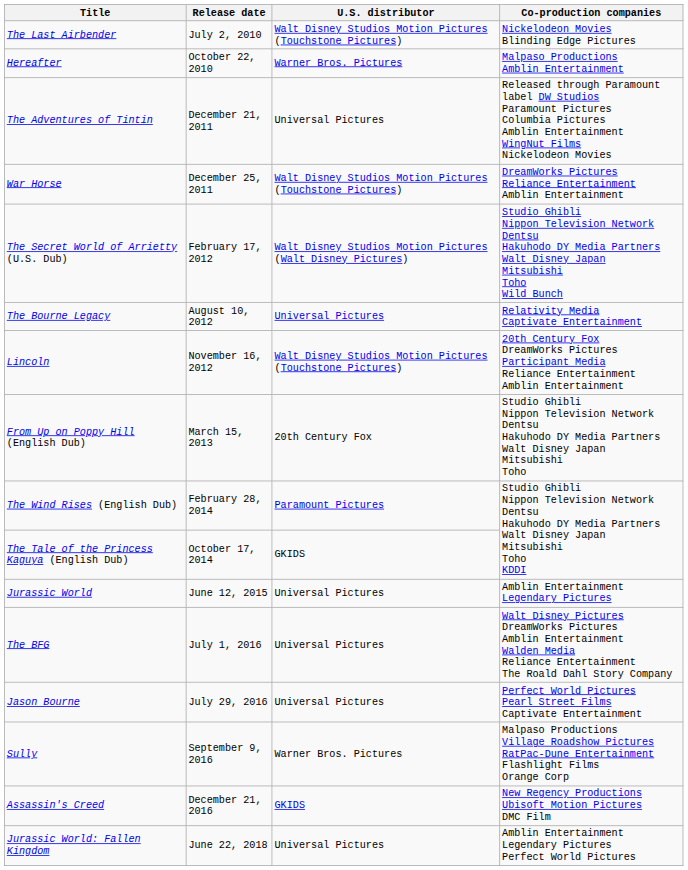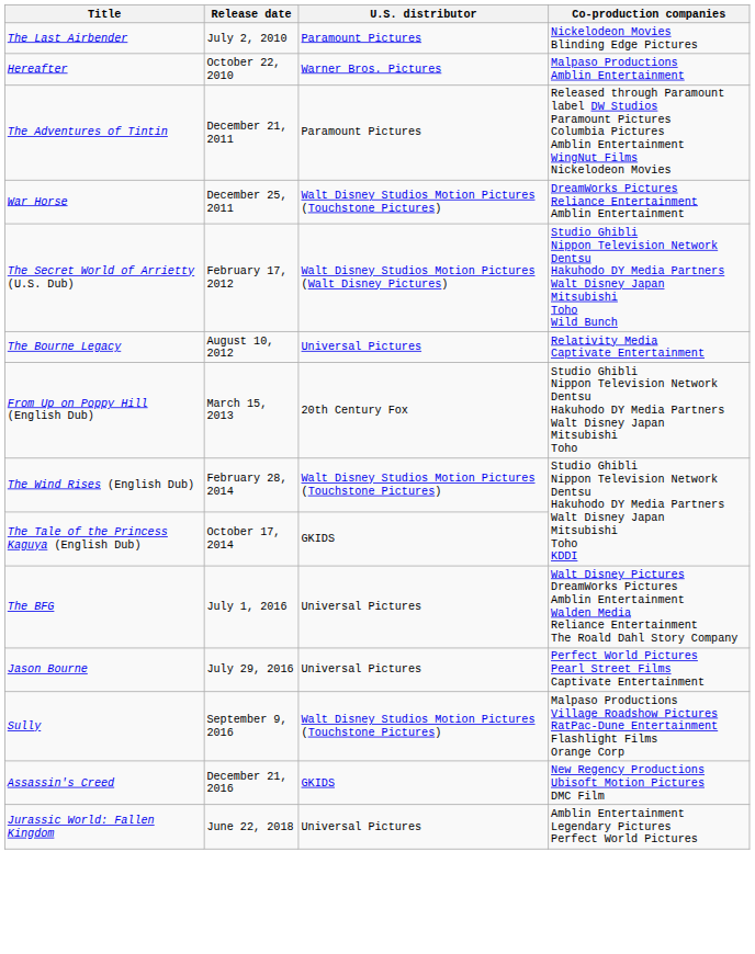The Last Airbender | U.S. distributor: Walt Disney Studios Motion Pictures (Touchstone Pictures) -> Paramount Pictures
The Adventures of Tintin | U.S. distributor: Universal Pictures -> Paramount Pictures
- row: Lincoln | November 16, 2012 | Walt Disney Studios Motion Pictures (Touchstone Pictures) | 20th Century Fox DreamWorks Pictures Participant Media Reliance Entertainment Amblin Entertainment
The Wind Rises (English Dub) | U.S. distributor: Paramount Pictures -> Walt Disney Studios Motion Pictures (Touchstone Pictures)
- row: Jurassic World | June 12, 2015 | Universal Pictures | Amblin Entertainment Legendary Pictures
Sully | U.S. distributor: Warner Bros. Pictures -> Walt Disney Studios Motion Pictures (Touchstone Pictures)
